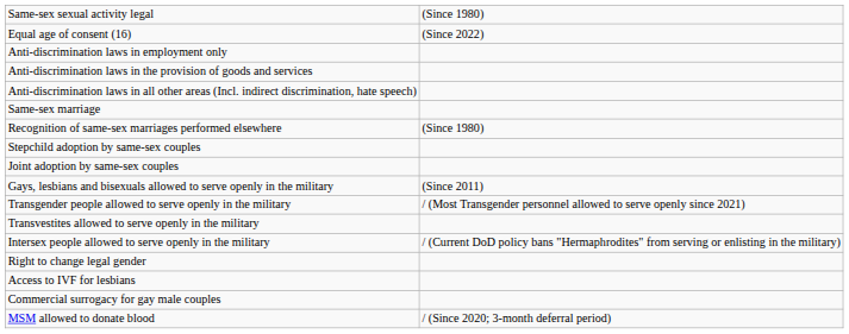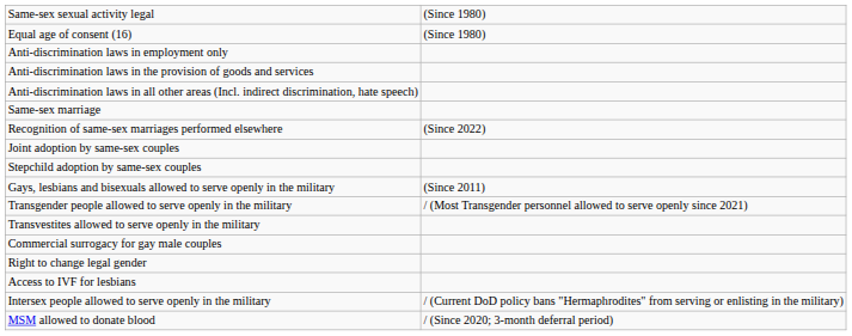Equal age of consent (16) | column 2: (Since 2022) -> (Since 1980)
Recognition of same-sex marriages performed elsewhere | column 2: (Since 1980) -> (Since 2022)
rows swapped: Stepchild adoption by same-sex couples <-> Joint adoption by same-sex couples
rows swapped: Intersex people allowed to serve openly in the military <-> Commercial surrogacy for gay male couples
